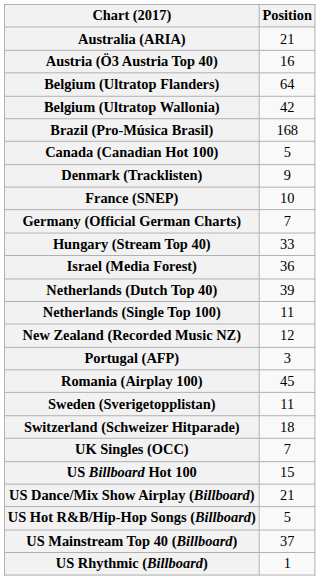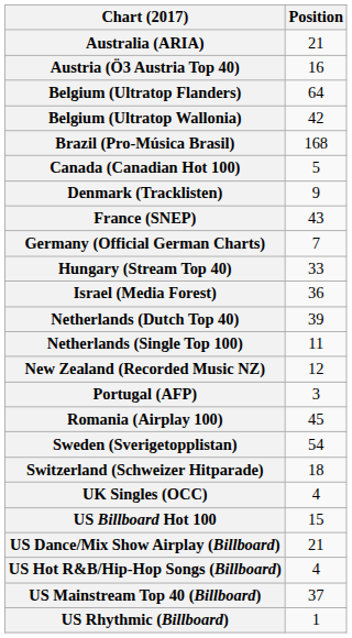France (SNEP) | Position: 10 -> 43
Sweden (Sverigetopplistan) | Position: 11 -> 54
UK Singles (OCC) | Position: 7 -> 4
US Hot R&B/Hip-Hop Songs (Billboard) | Position: 5 -> 4
